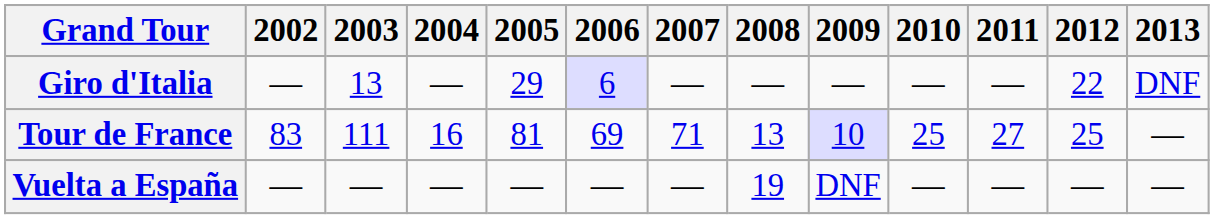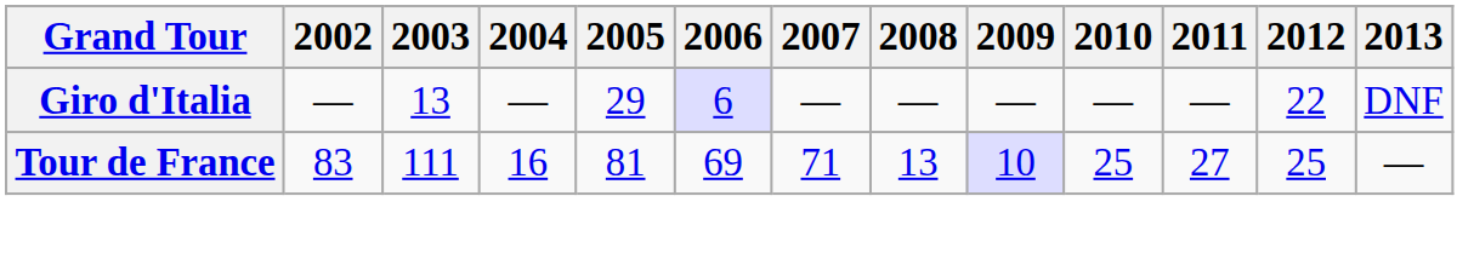- row: Vuelta a España | — | — | — | — | — | — | 19 | DNF | — | — | — | —
